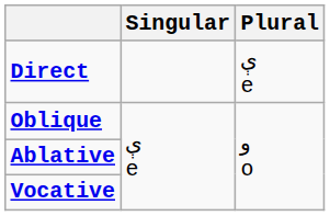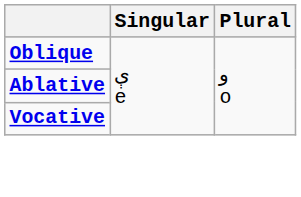- row: Direct | ې e
